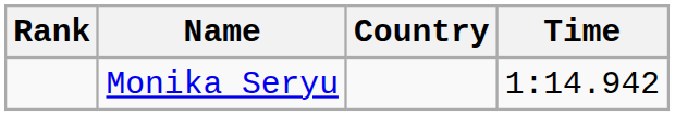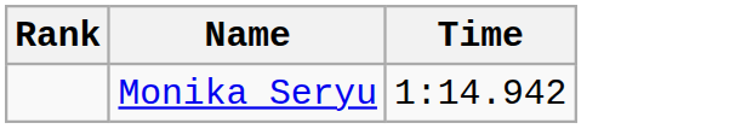- column: Country
